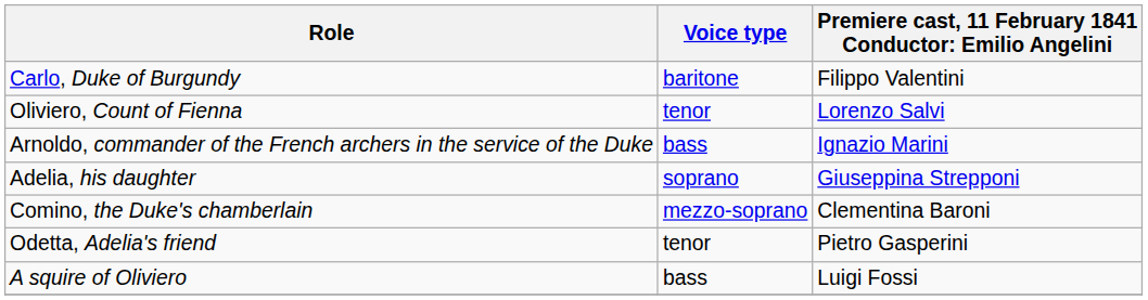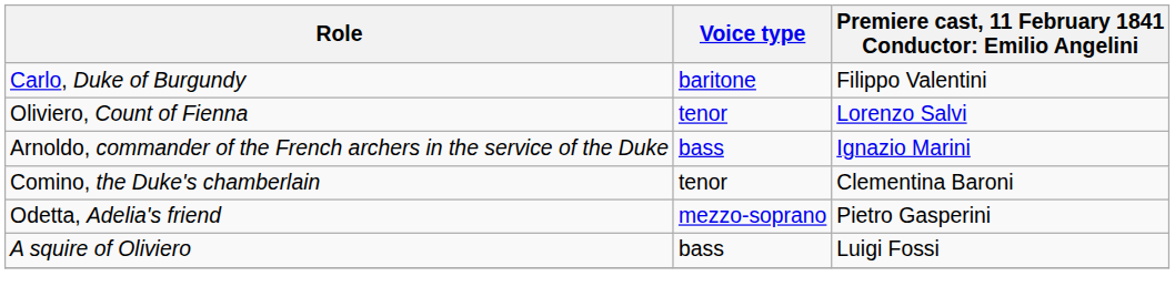- row: Adelia, his daughter | soprano | Giuseppina Strepponi
Comino, the Duke's chamberlain | Voice type: mezzo-soprano -> tenor
Odetta, Adelia's friend | Voice type: tenor -> mezzo-soprano
